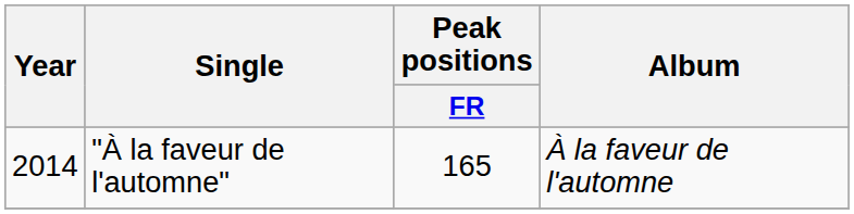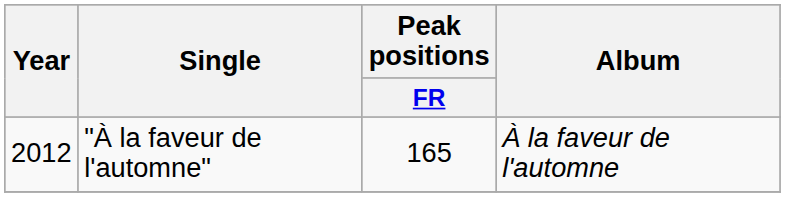"À la faveur de l'automne" | Year: 2014 -> 2012
